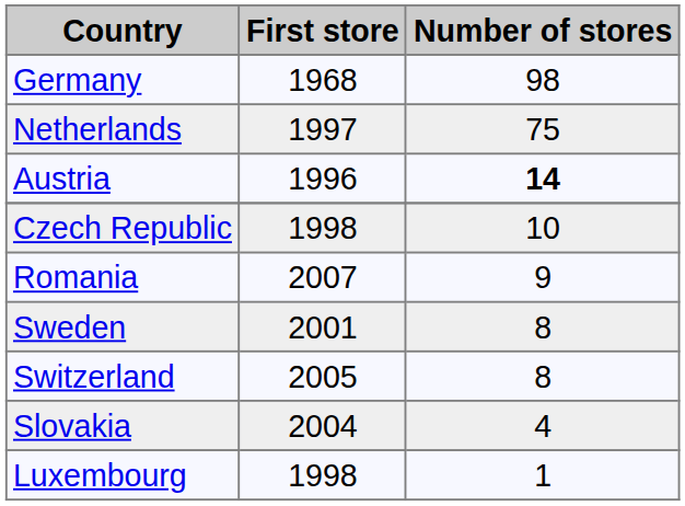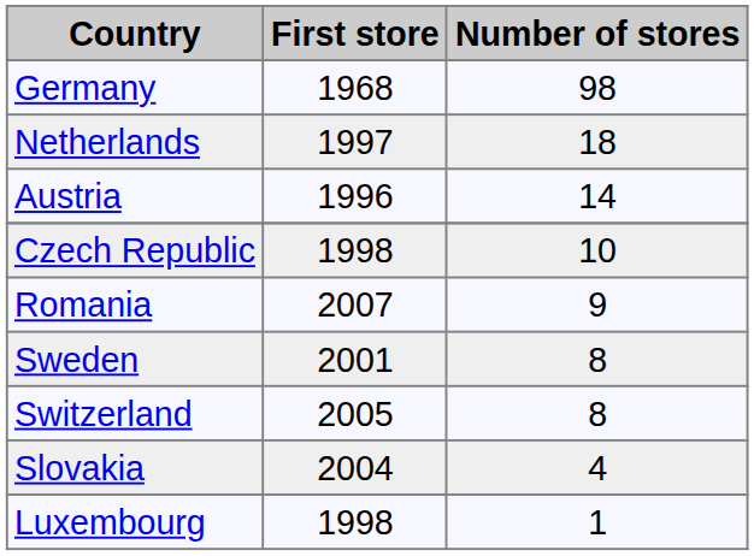Netherlands | Number of stores: 75 -> 18
Austria | Number of stores: bold -> normal
